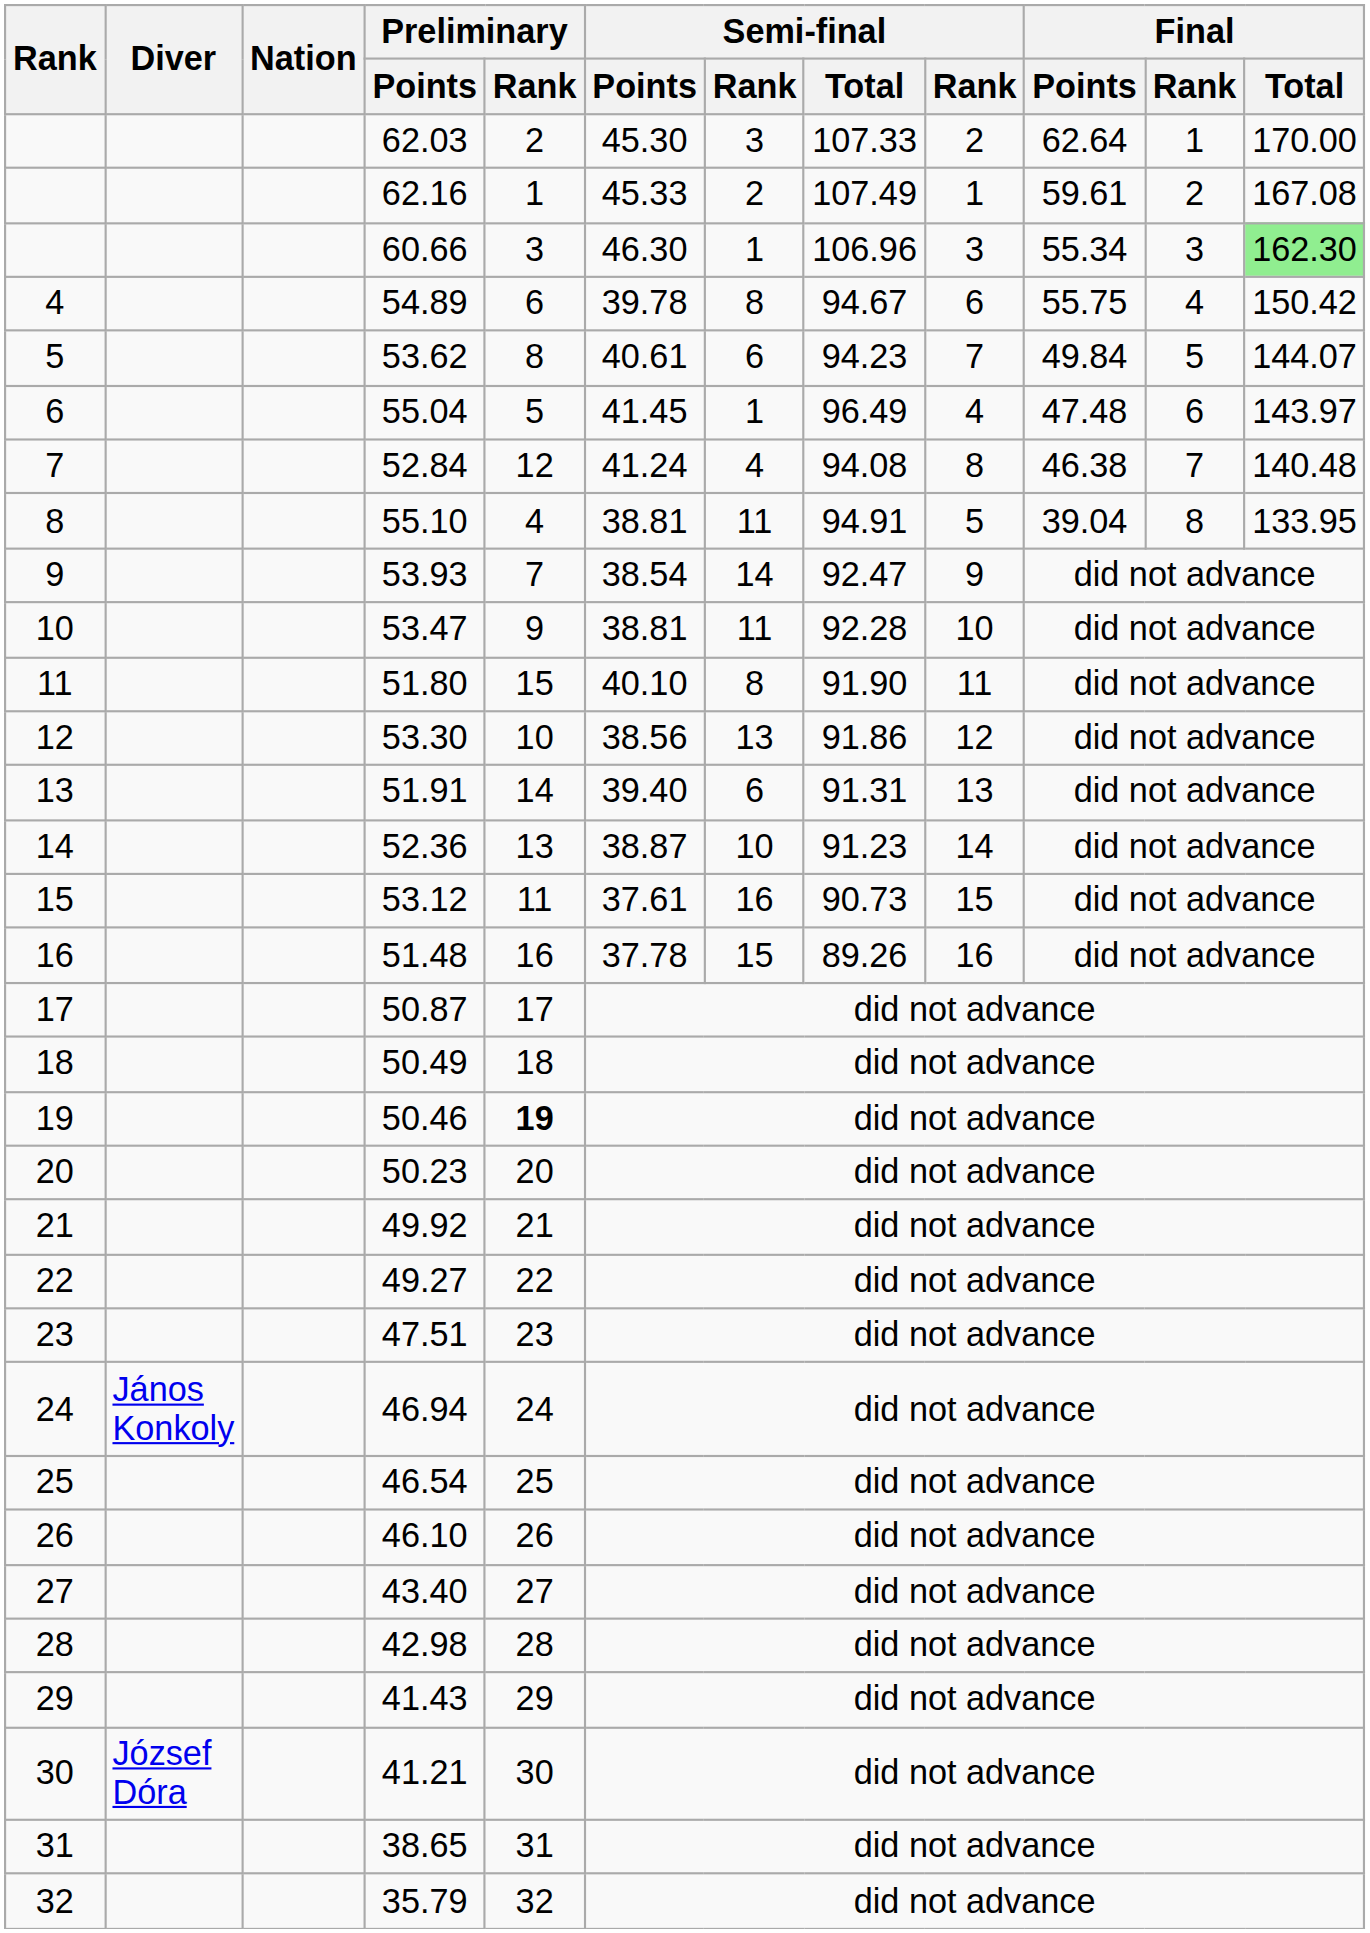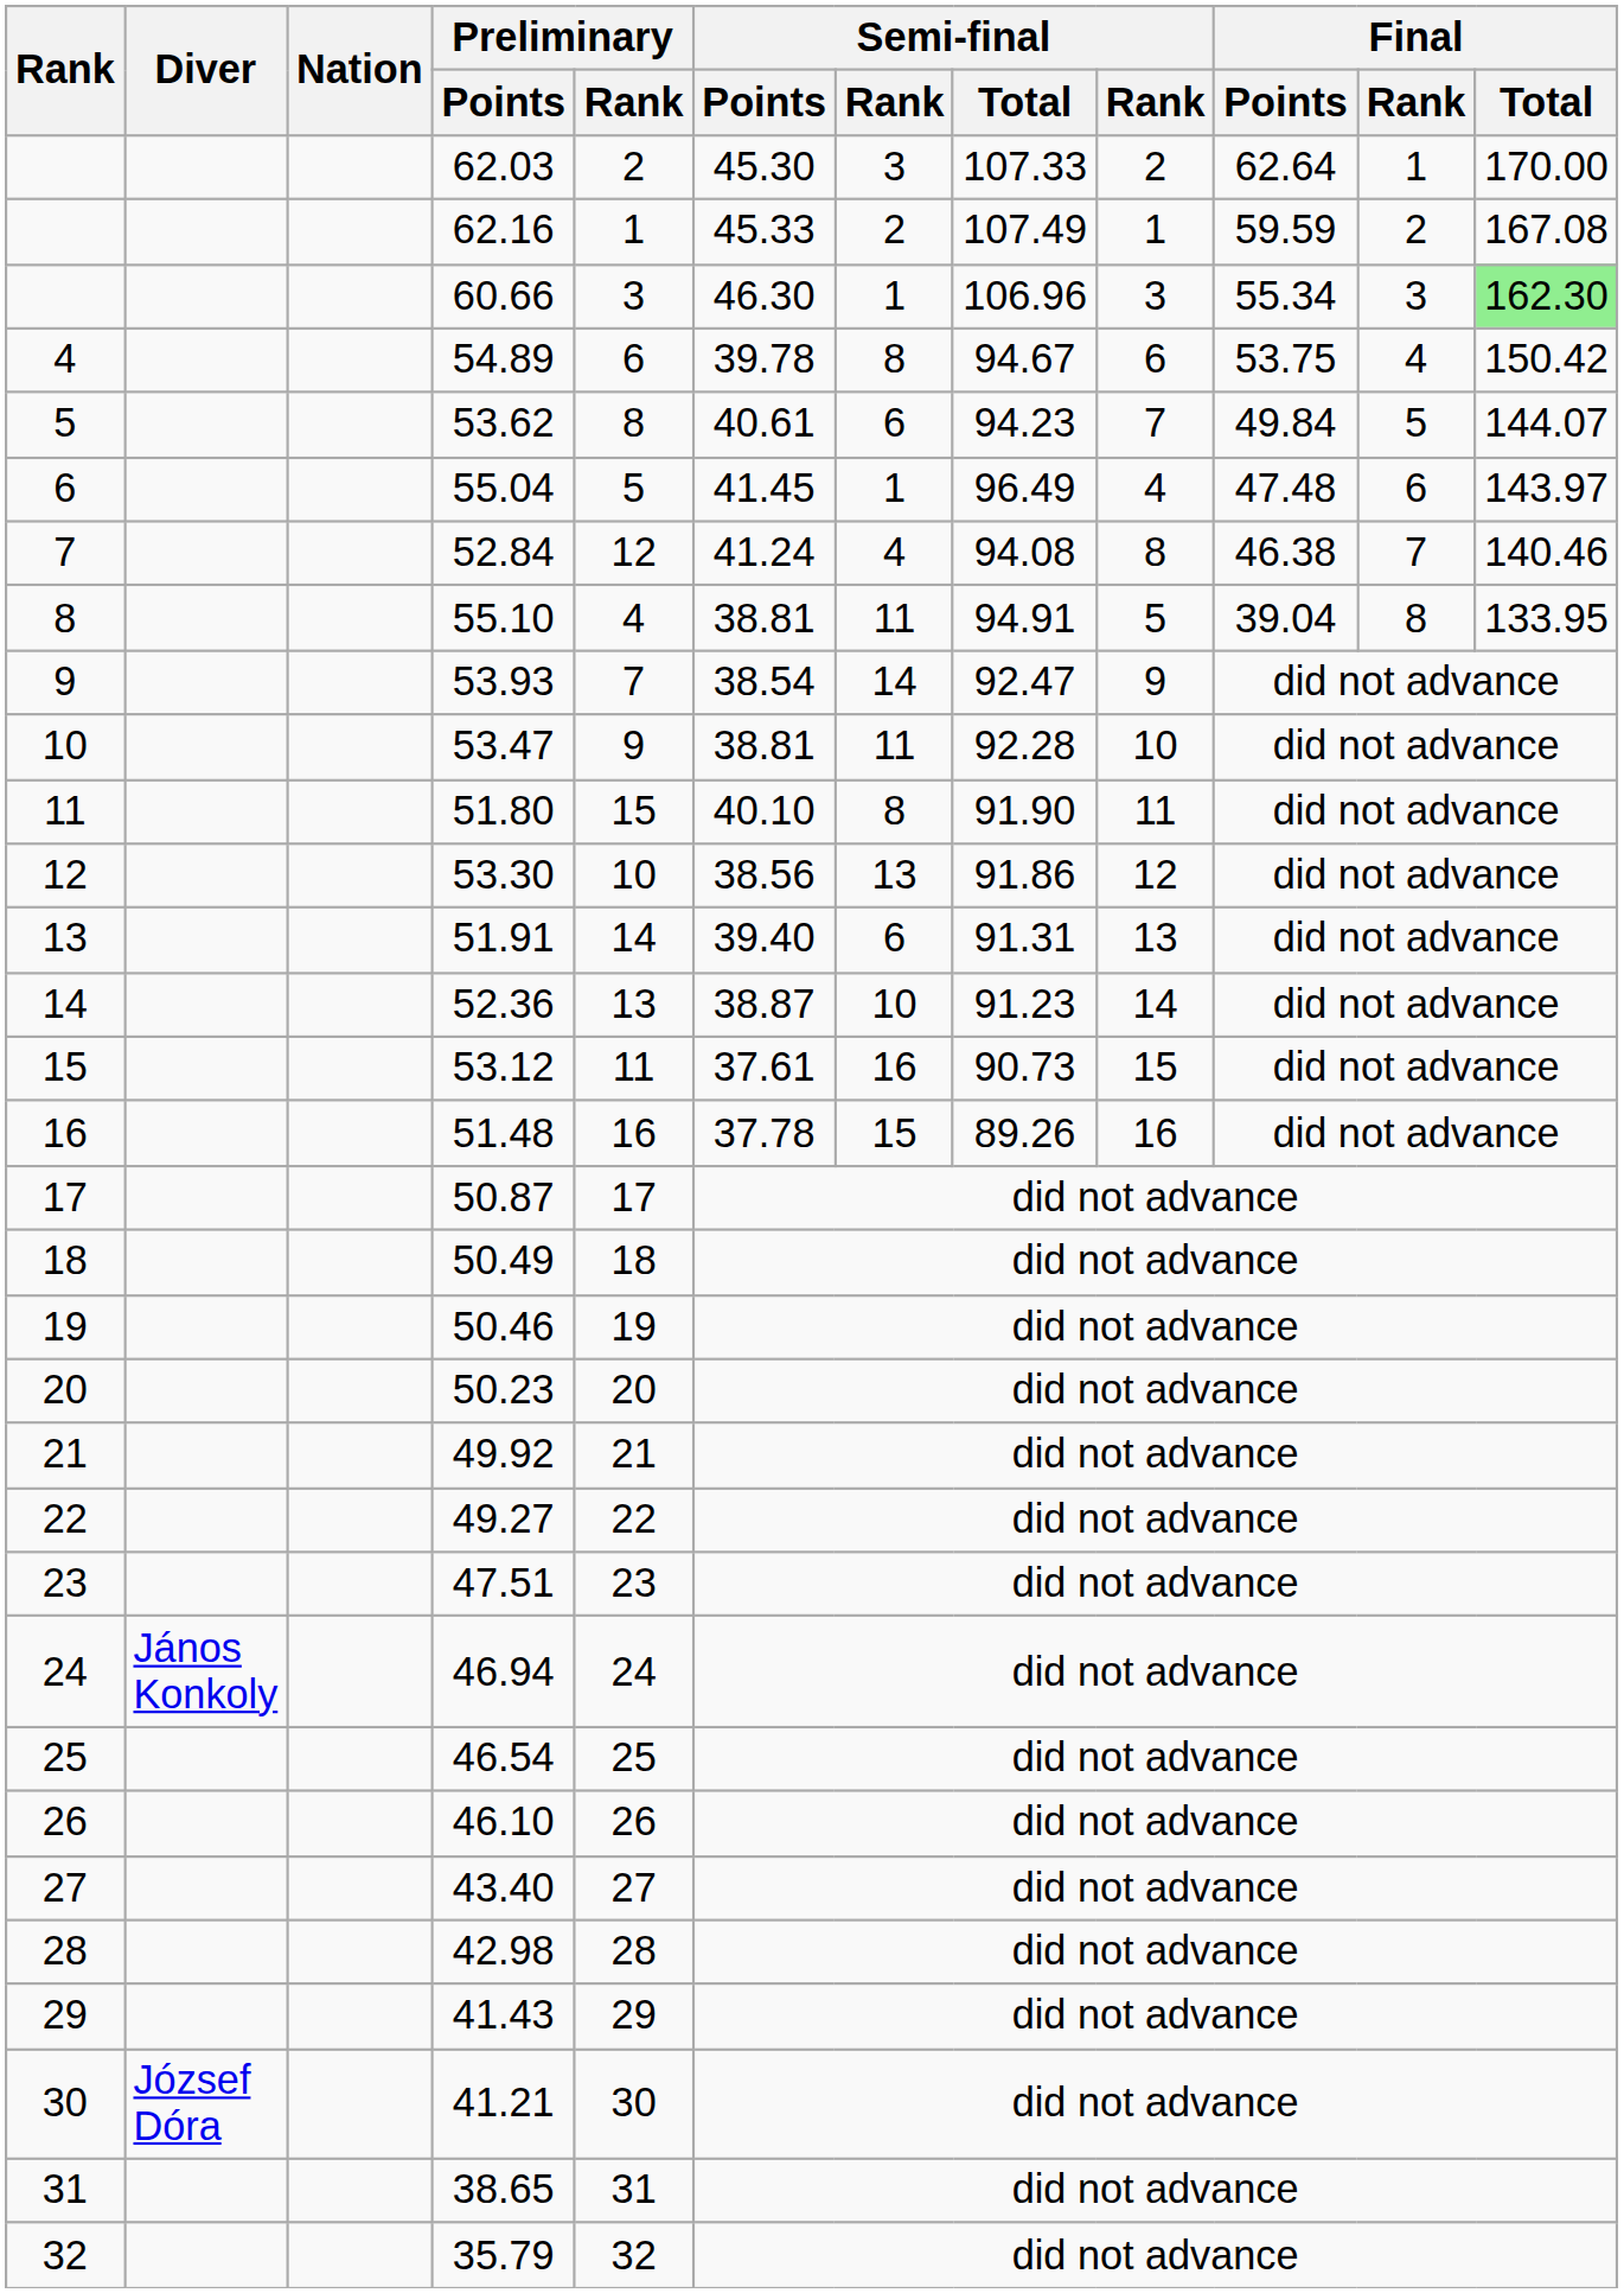62.16 | Final / Points: 59.61 -> 59.59
54.89 | Final / Points: 55.75 -> 53.75
52.84 | Final / Total: 140.48 -> 140.46
50.46 | Preliminary / Rank: bold -> normal
